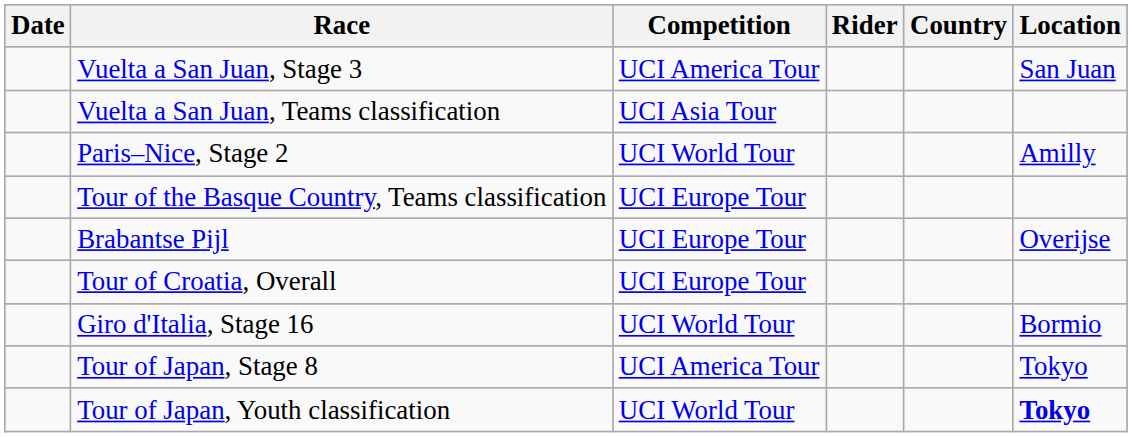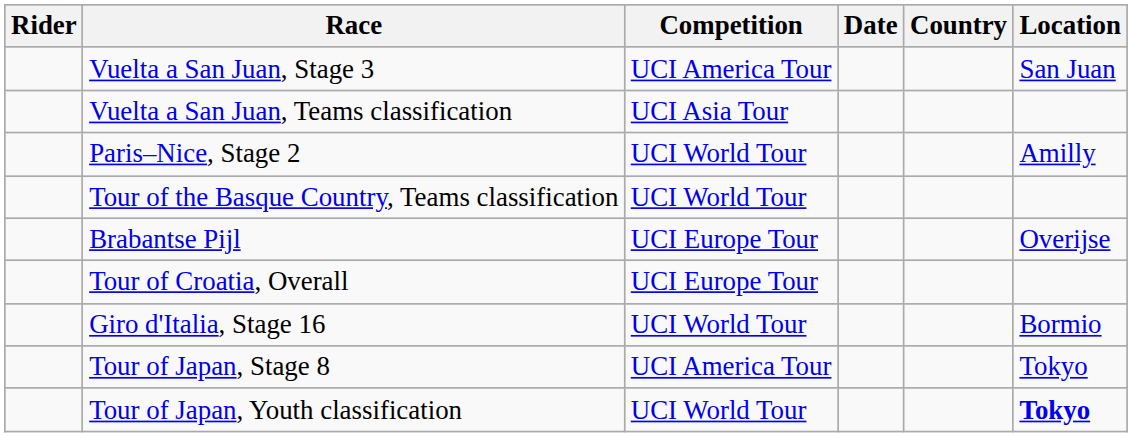columns swapped: Date <-> Rider
Tour of the Basque Country, Teams classification | Competition: UCI Europe Tour -> UCI World Tour
